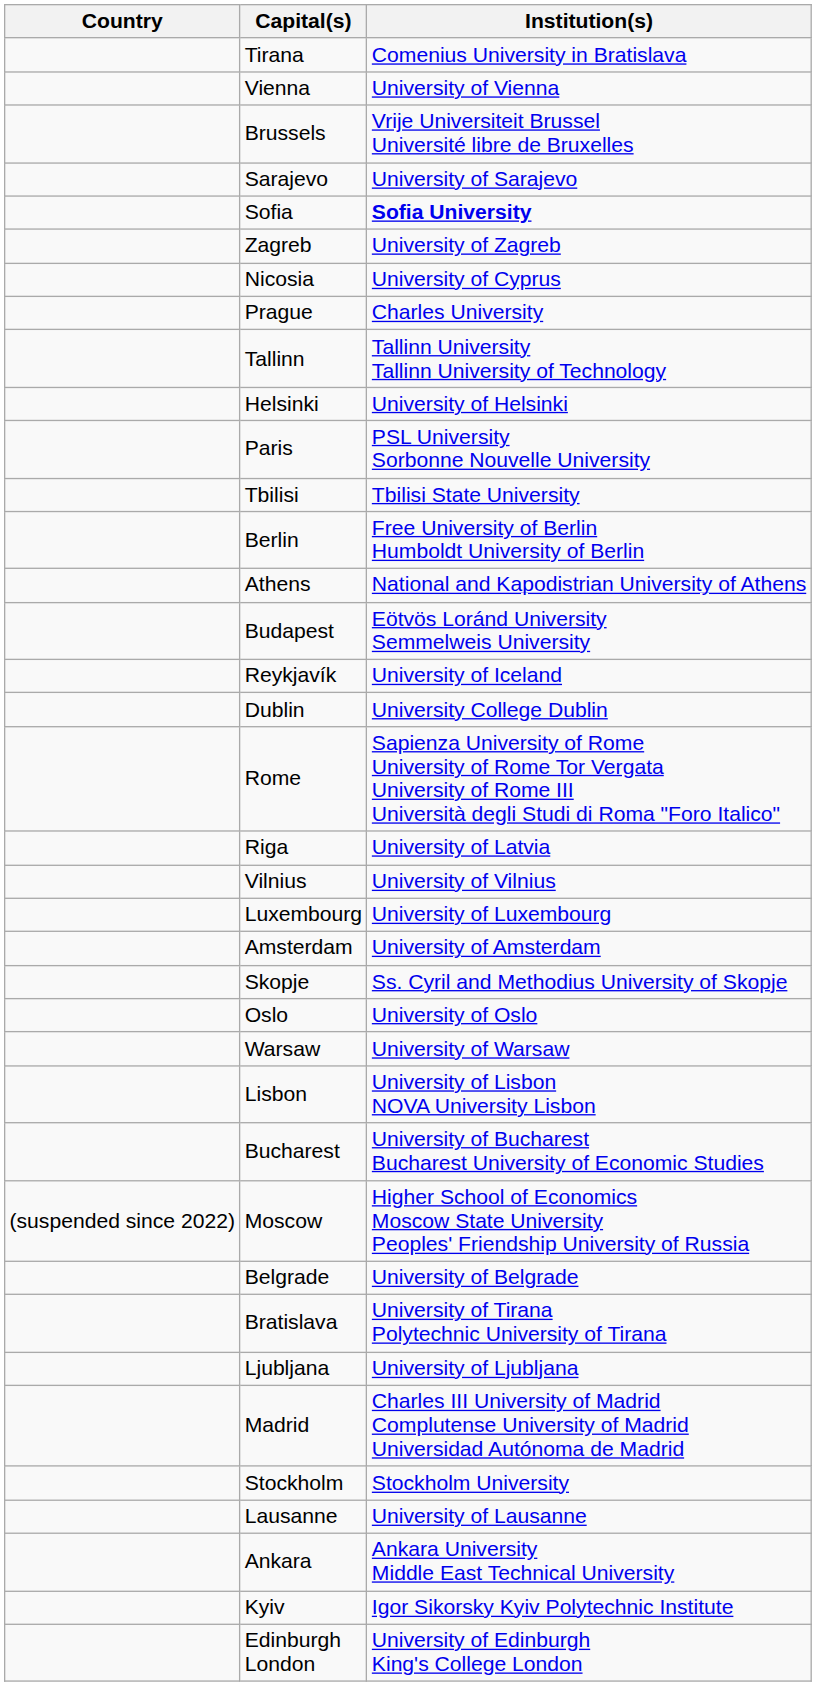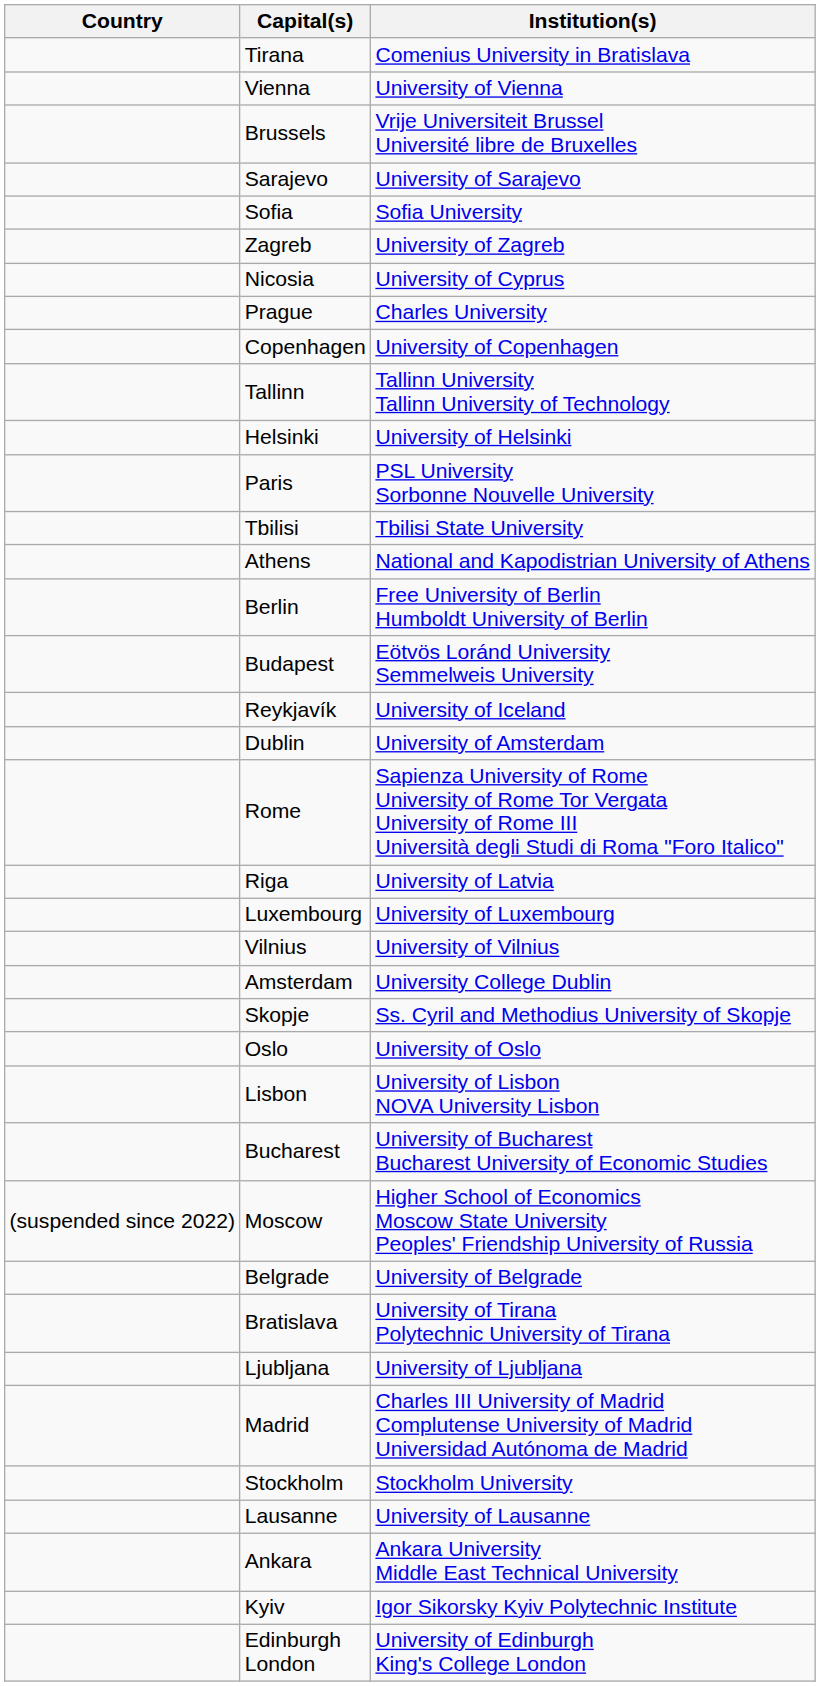Sofia | Institution(s): bold -> normal
+ row: Copenhagen | University of Copenhagen
rows swapped: Berlin <-> Athens
Dublin | Institution(s): University College Dublin -> University of Amsterdam
rows swapped: Vilnius <-> Luxembourg
Amsterdam | Institution(s): University of Amsterdam -> University College Dublin
- row: Warsaw | University of Warsaw
